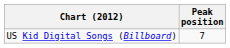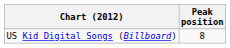US Kid Digital Songs (Billboard) | Peak position: 7 -> 8
